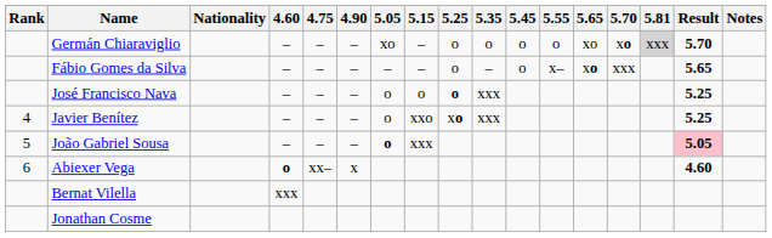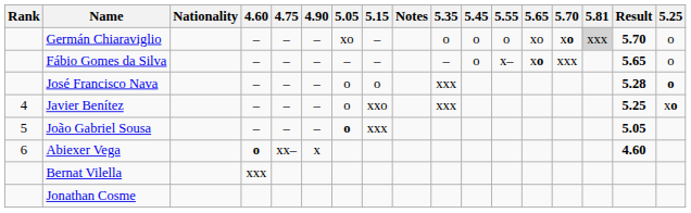columns swapped: 5.25 <-> Notes
José Francisco Nava | Result: 5.25 -> 5.28
João Gabriel Sousa | Result: pink background -> no background
